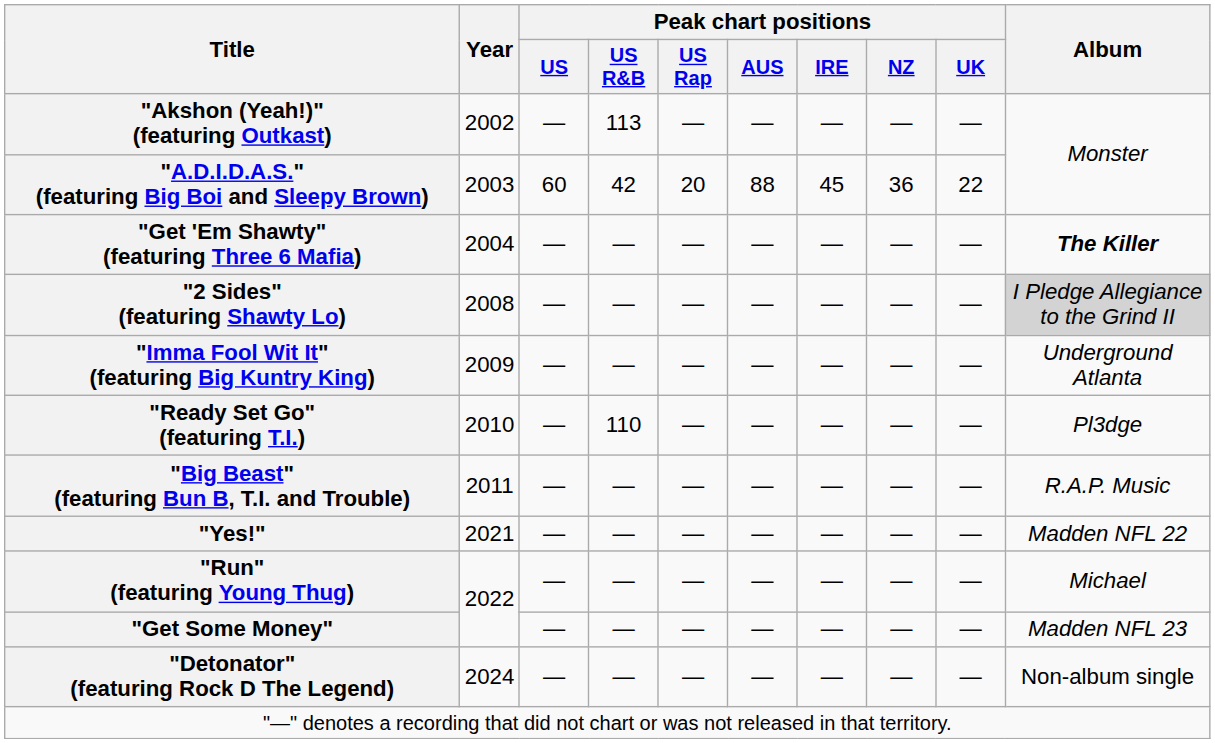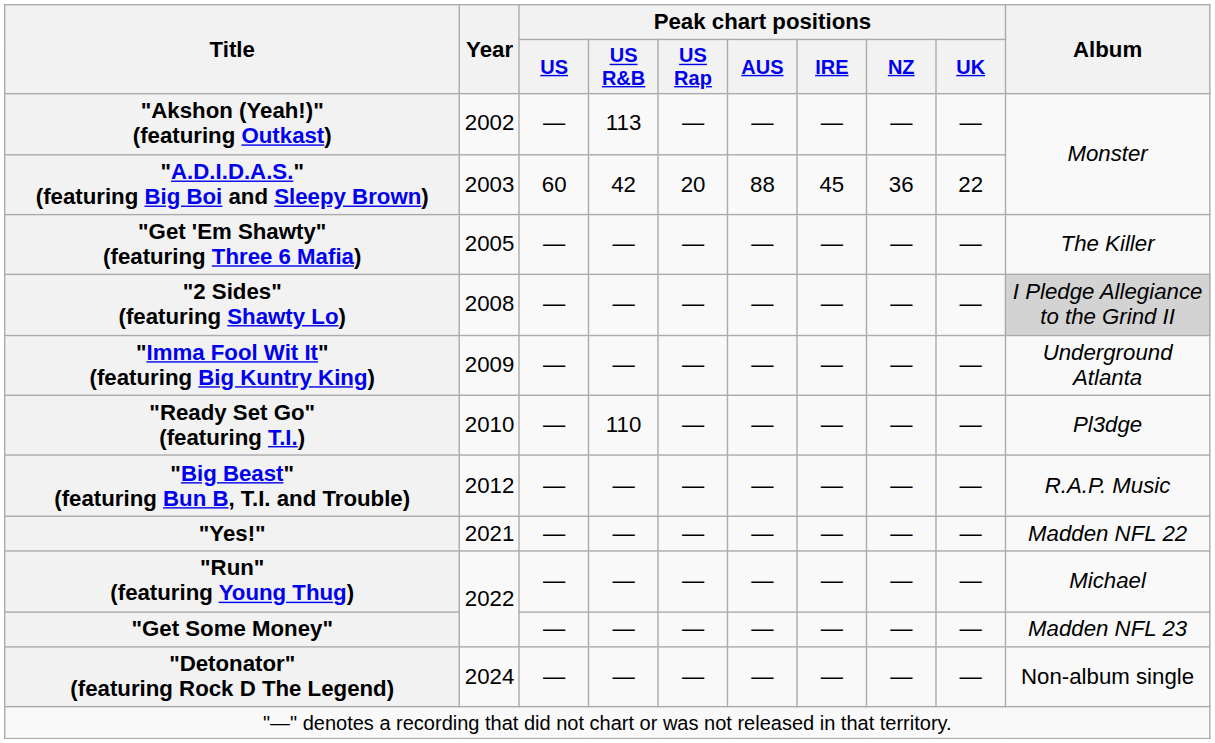"Get 'Em Shawty" (featuring Three 6 Mafia) | Year: 2004 -> 2005
"Get 'Em Shawty" (featuring Three 6 Mafia) | Album: bold -> normal
"Big Beast" (featuring Bun B, T.I. and Trouble) | Year: 2011 -> 2012
